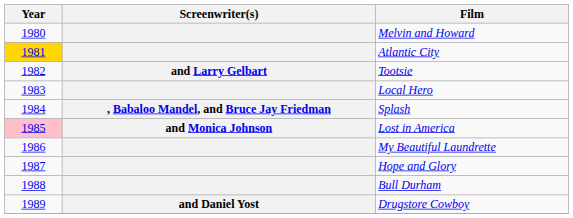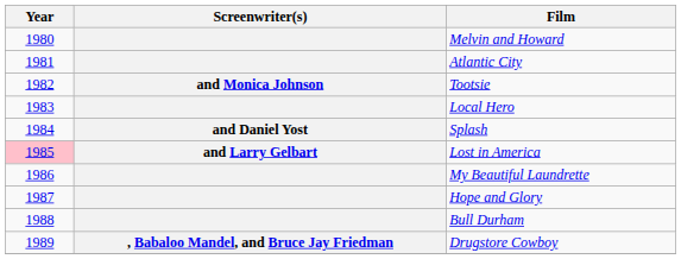Atlantic City | Year: gold background -> no background
Tootsie | Screenwriter(s): and Larry Gelbart -> and Monica Johnson
Splash | Screenwriter(s): , Babaloo Mandel, and Bruce Jay Friedman -> and Daniel Yost
Lost in America | Screenwriter(s): and Monica Johnson -> and Larry Gelbart
Drugstore Cowboy | Screenwriter(s): and Daniel Yost -> , Babaloo Mandel, and Bruce Jay Friedman
